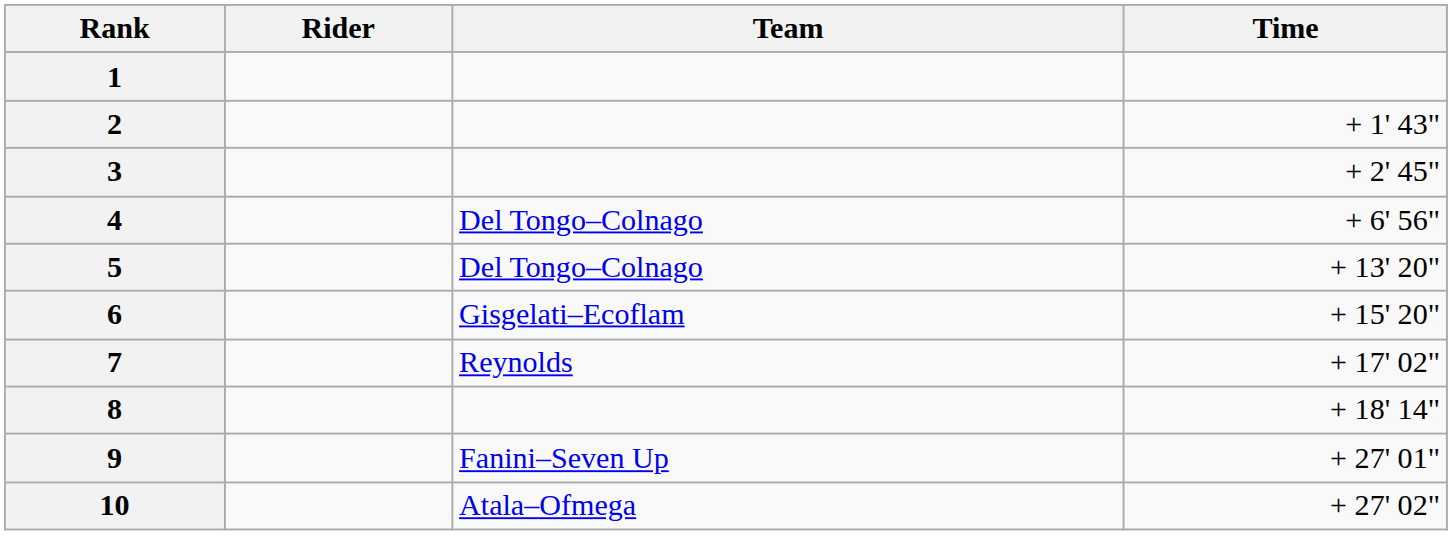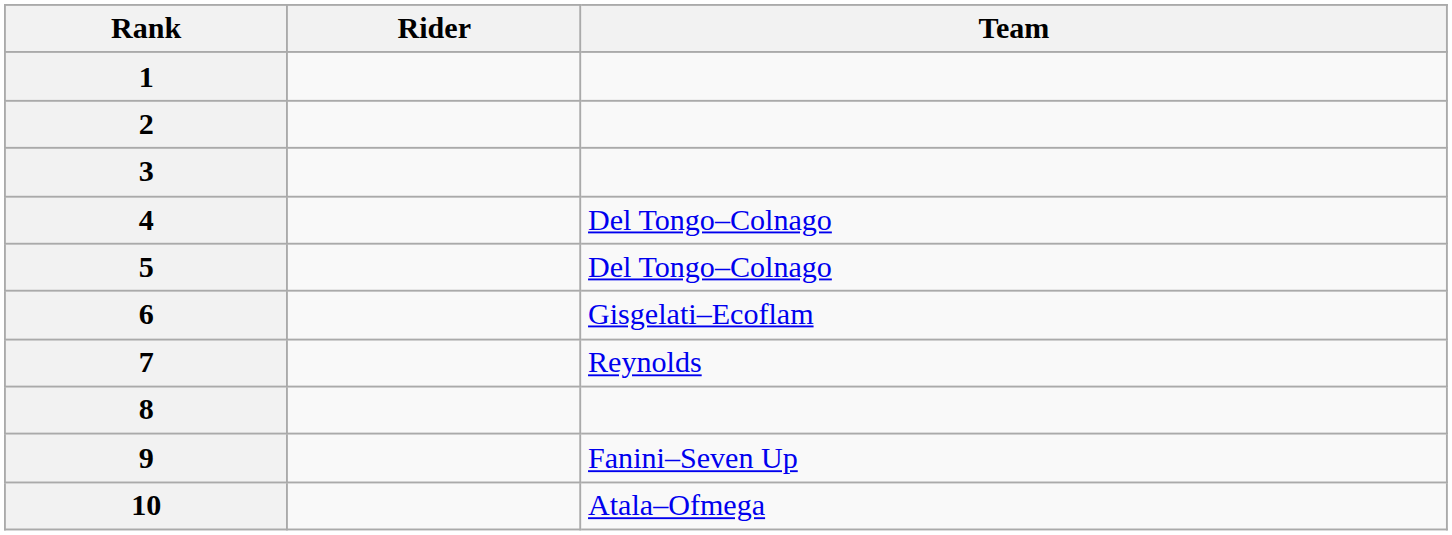- column: Time | + 1' 43" | + 2' 45" | + 6' 56" | + 13' 20" | + 15' 20" | + 17' 02" | + 18' 14" | + 27' 01" | + 27' 02"
